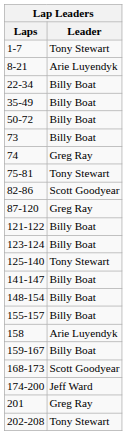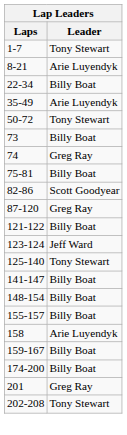35-49 | Leader: Billy Boat -> Arie Luyendyk
50-72 | Leader: Billy Boat -> Tony Stewart
75-81 | Leader: Tony Stewart -> Billy Boat
123-124 | Leader: Billy Boat -> Jeff Ward
- row: 168-173 | Scott Goodyear
174-200 | Leader: Jeff Ward -> Billy Boat
